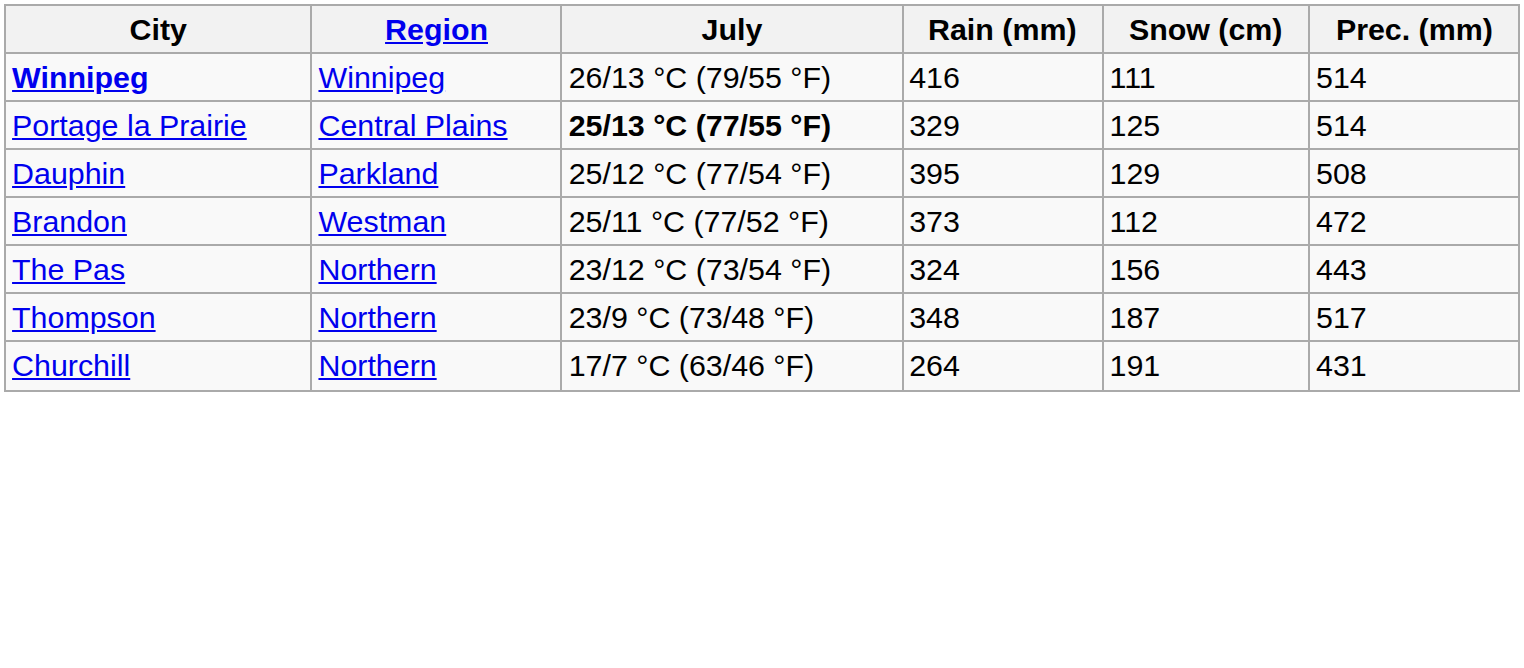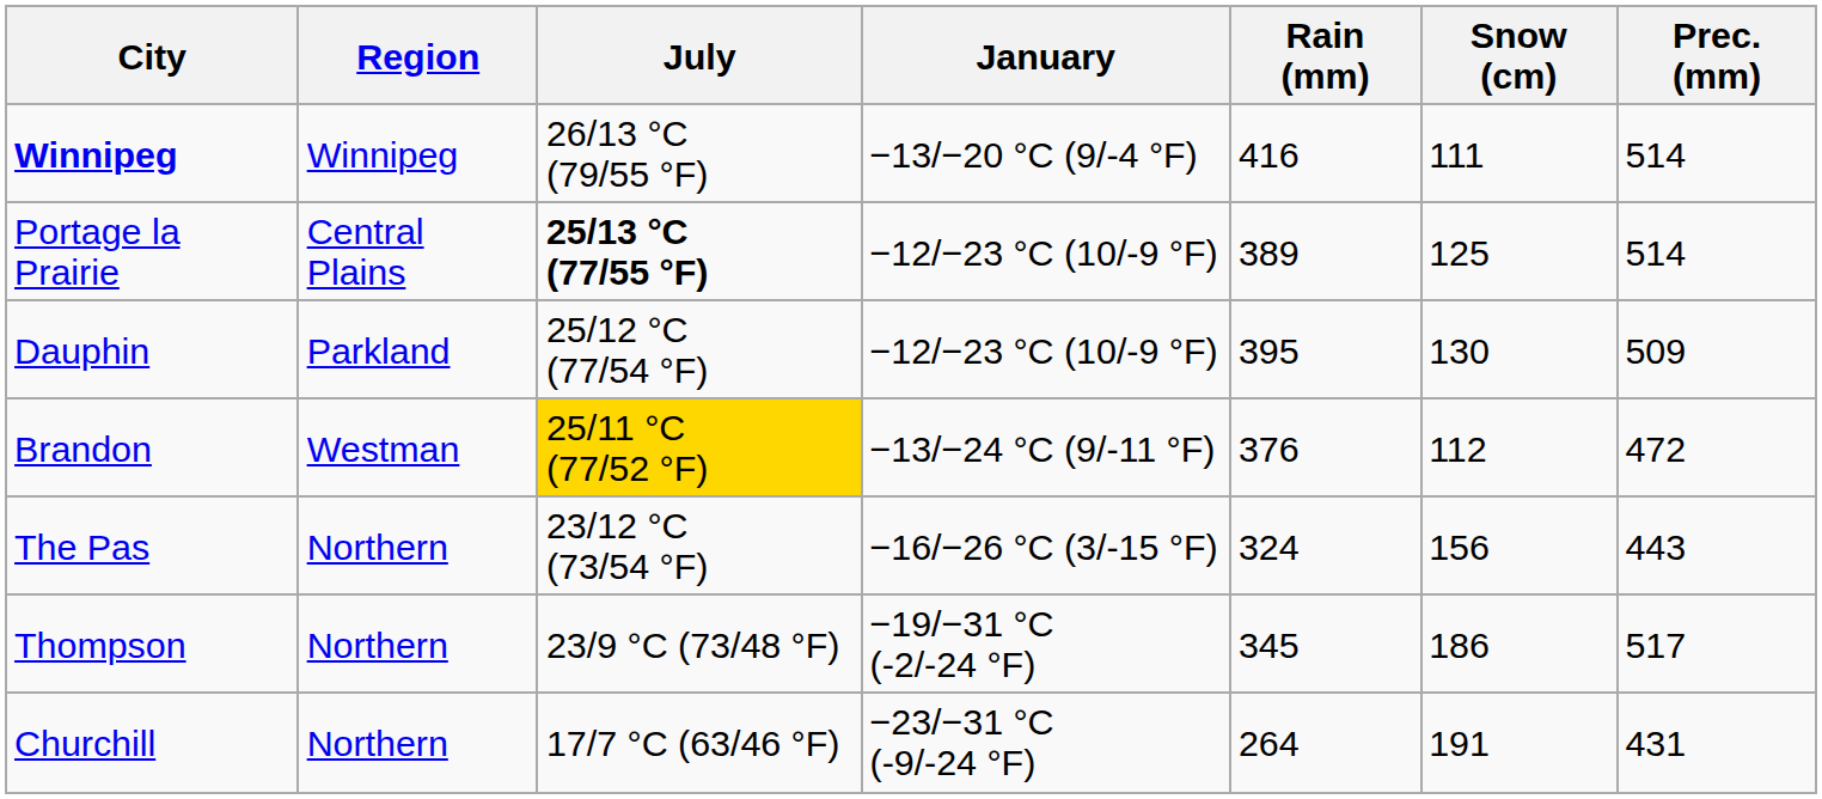+ column: January | −13/−20 °C (9/-4 °F) | −12/−23 °C (10/-9 °F) | −12/−23 °C (10/-9 °F) | −13/−24 °C (9/-11 °F) | −16/−26 °C (3/-15 °F) | −19/−31 °C (-2/-24 °F) | −23/−31 °C (-9/-24 °F)
Portage la Prairie | Rain (mm): 329 -> 389
Dauphin | Snow (cm): 129 -> 130
Dauphin | Prec. (mm): 508 -> 509
Brandon | July: no background -> gold background
Brandon | Rain (mm): 373 -> 376
Thompson | Rain (mm): 348 -> 345
Thompson | Snow (cm): 187 -> 186
